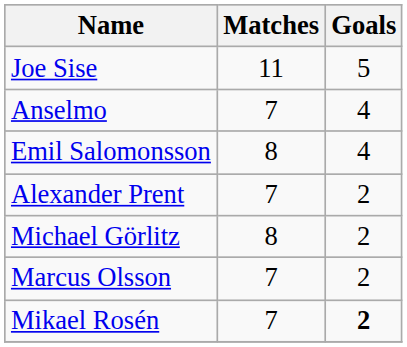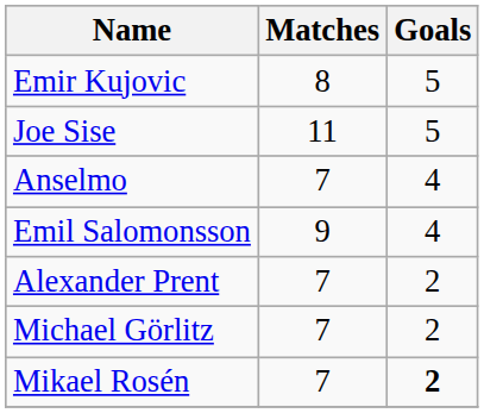+ row: Emir Kujovic | 8 | 5
Emil Salomonsson | Matches: 8 -> 9
Michael Görlitz | Matches: 8 -> 7
- row: Marcus Olsson | 7 | 2
